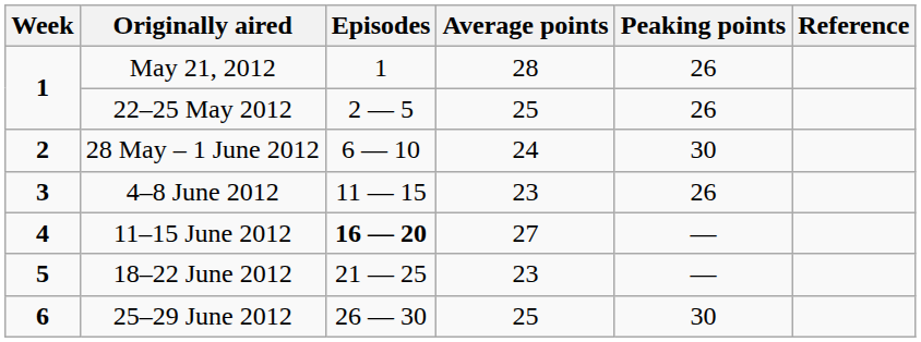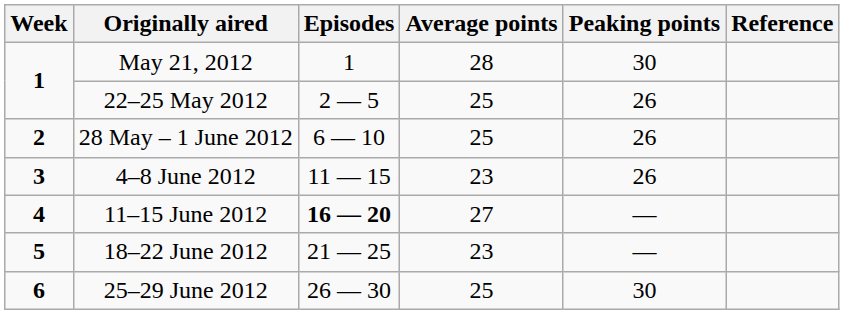May 21, 2012 | Peaking points: 26 -> 30
28 May – 1 June 2012 | Average points: 24 -> 25
28 May – 1 June 2012 | Peaking points: 30 -> 26
